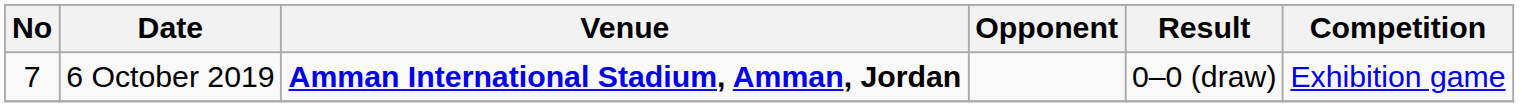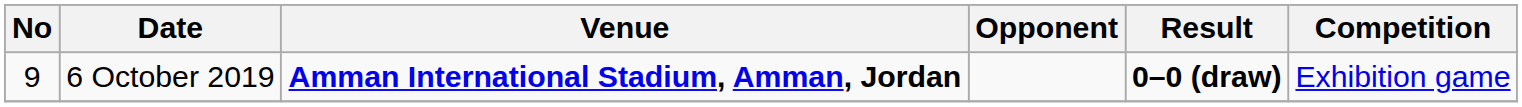6 October 2019 | No: 7 -> 9
6 October 2019 | Result: normal -> bold
